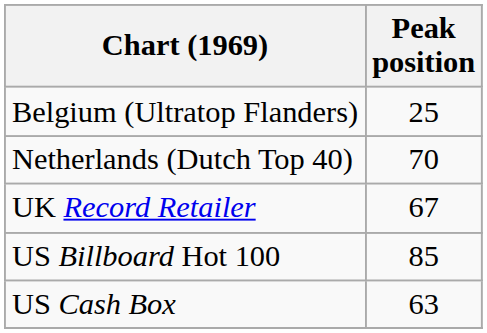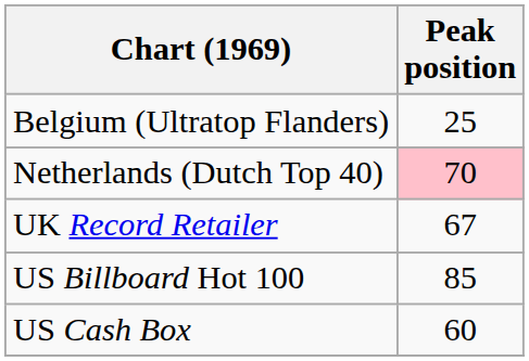Netherlands (Dutch Top 40) | Peak position: no background -> pink background
US Cash Box | Peak position: 63 -> 60
